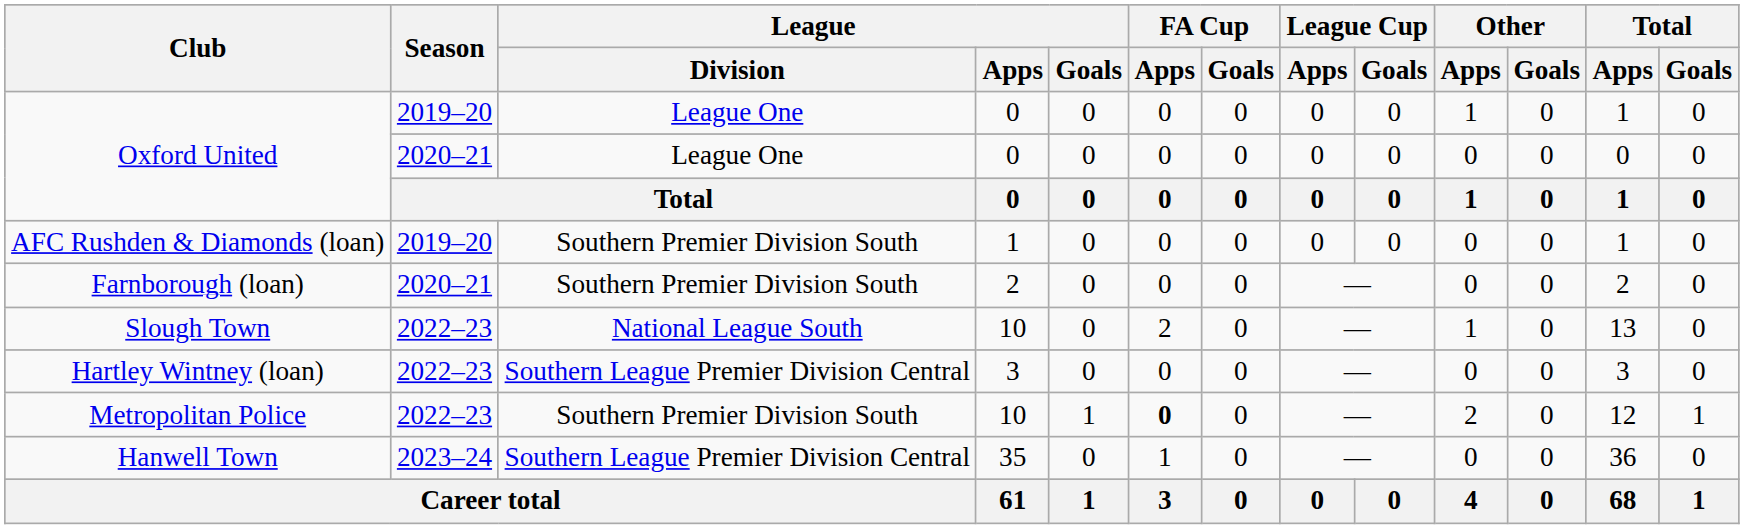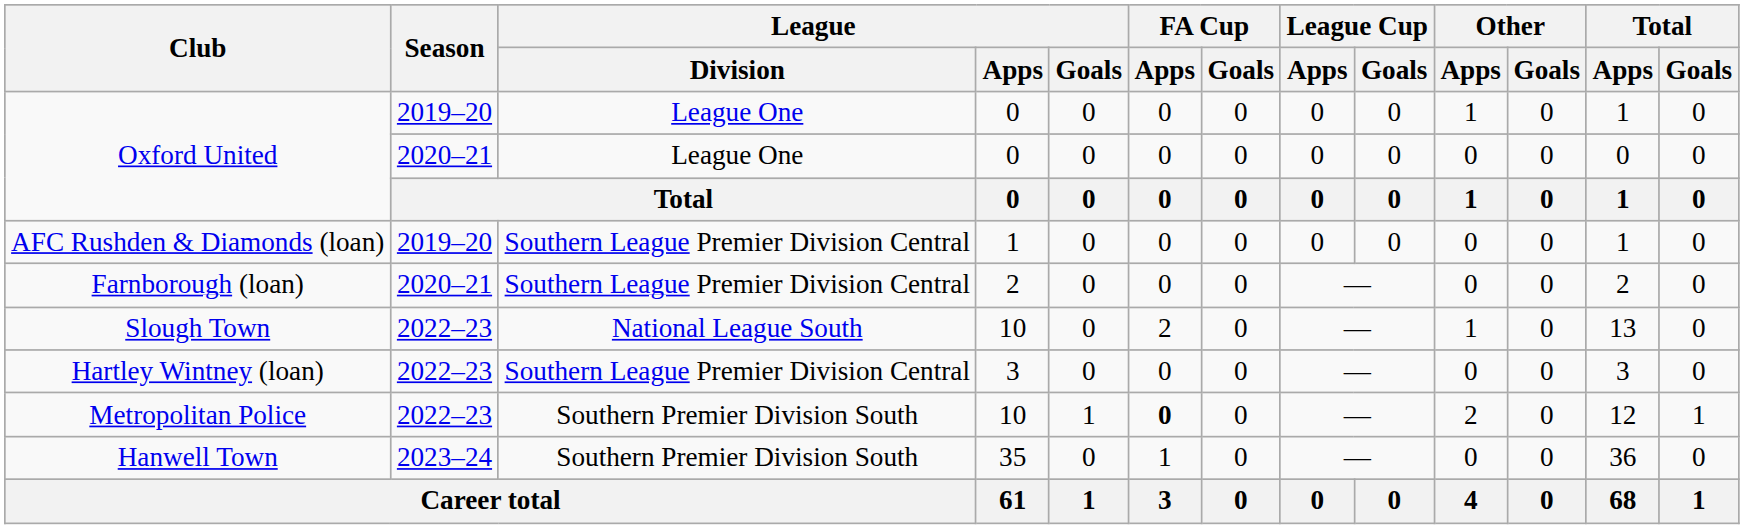AFC Rushden & Diamonds (loan) | League / Division: Southern Premier Division South -> Southern League Premier Division Central
Farnborough (loan) | League / Division: Southern Premier Division South -> Southern League Premier Division Central
Hanwell Town | League / Division: Southern League Premier Division Central -> Southern Premier Division South
